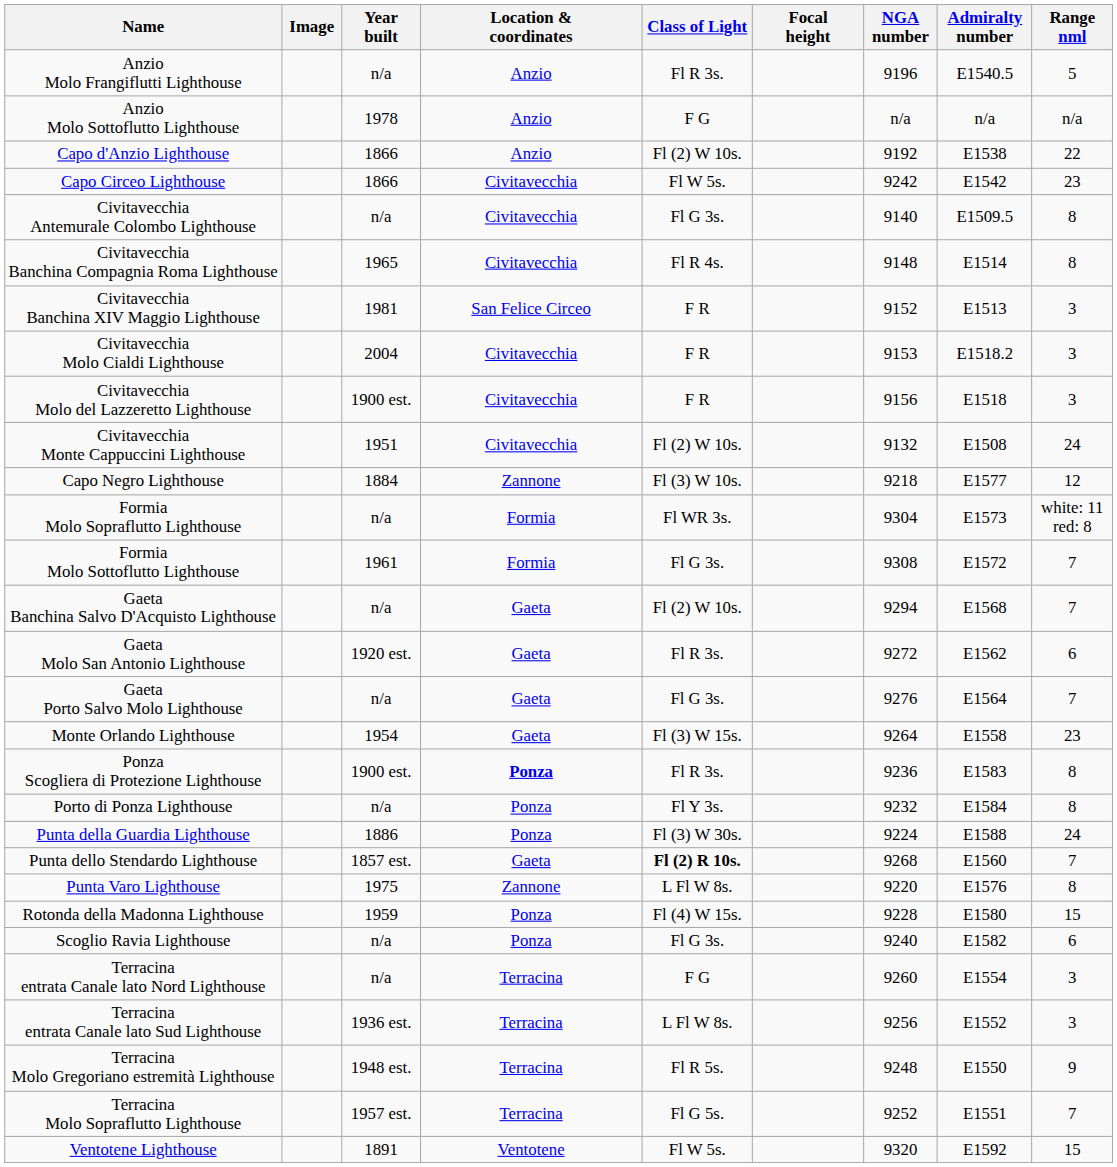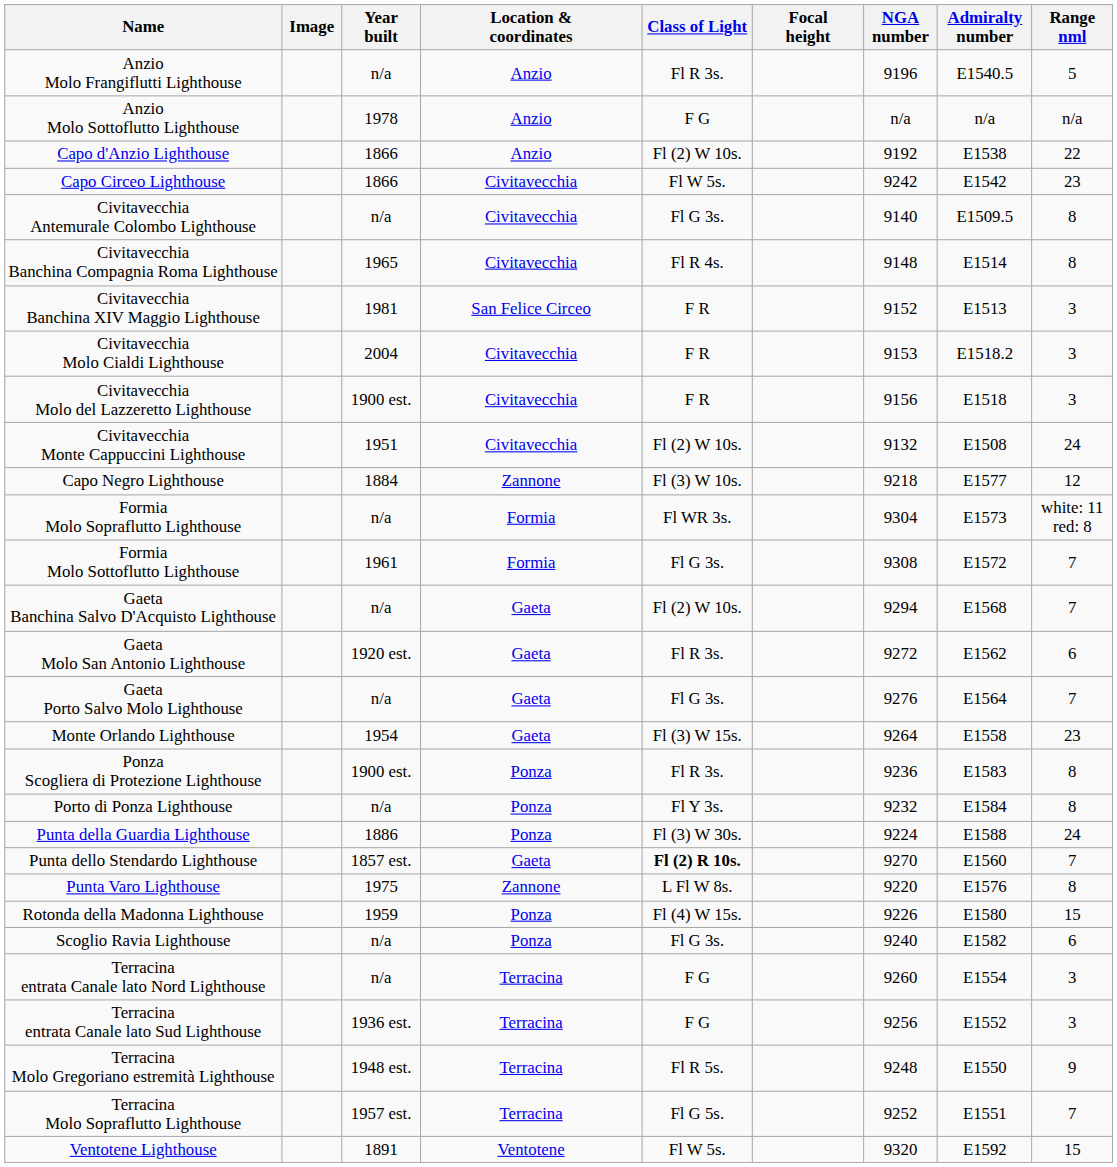Ponza Scogliera di Protezione Lighthouse | Location & coordinates: bold -> normal
Punta dello Stendardo Lighthouse | NGA number: 9268 -> 9270
Rotonda della Madonna Lighthouse | NGA number: 9228 -> 9226
Terracina entrata Canale lato Sud Lighthouse | Class of Light: L Fl W 8s. -> F G
